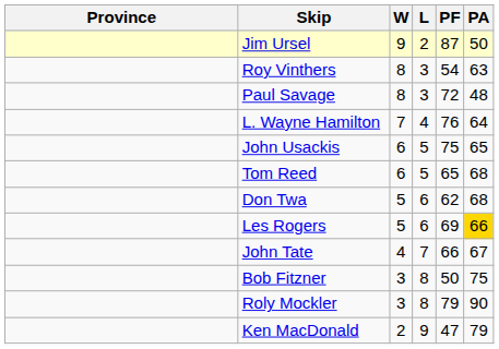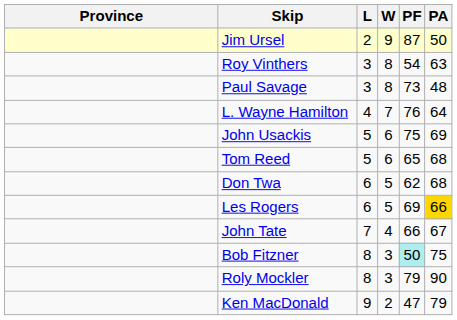columns swapped: W <-> L
Paul Savage | PF: 72 -> 73
John Usackis | PA: 65 -> 69
Bob Fitzner | PF: no background -> paleturquoise background
